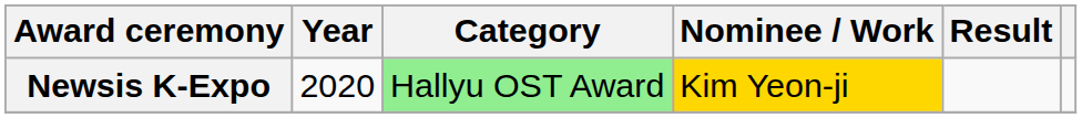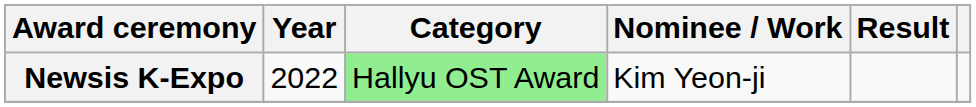Newsis K-Expo | Year: 2020 -> 2022
Newsis K-Expo | Nominee / Work: gold background -> no background
